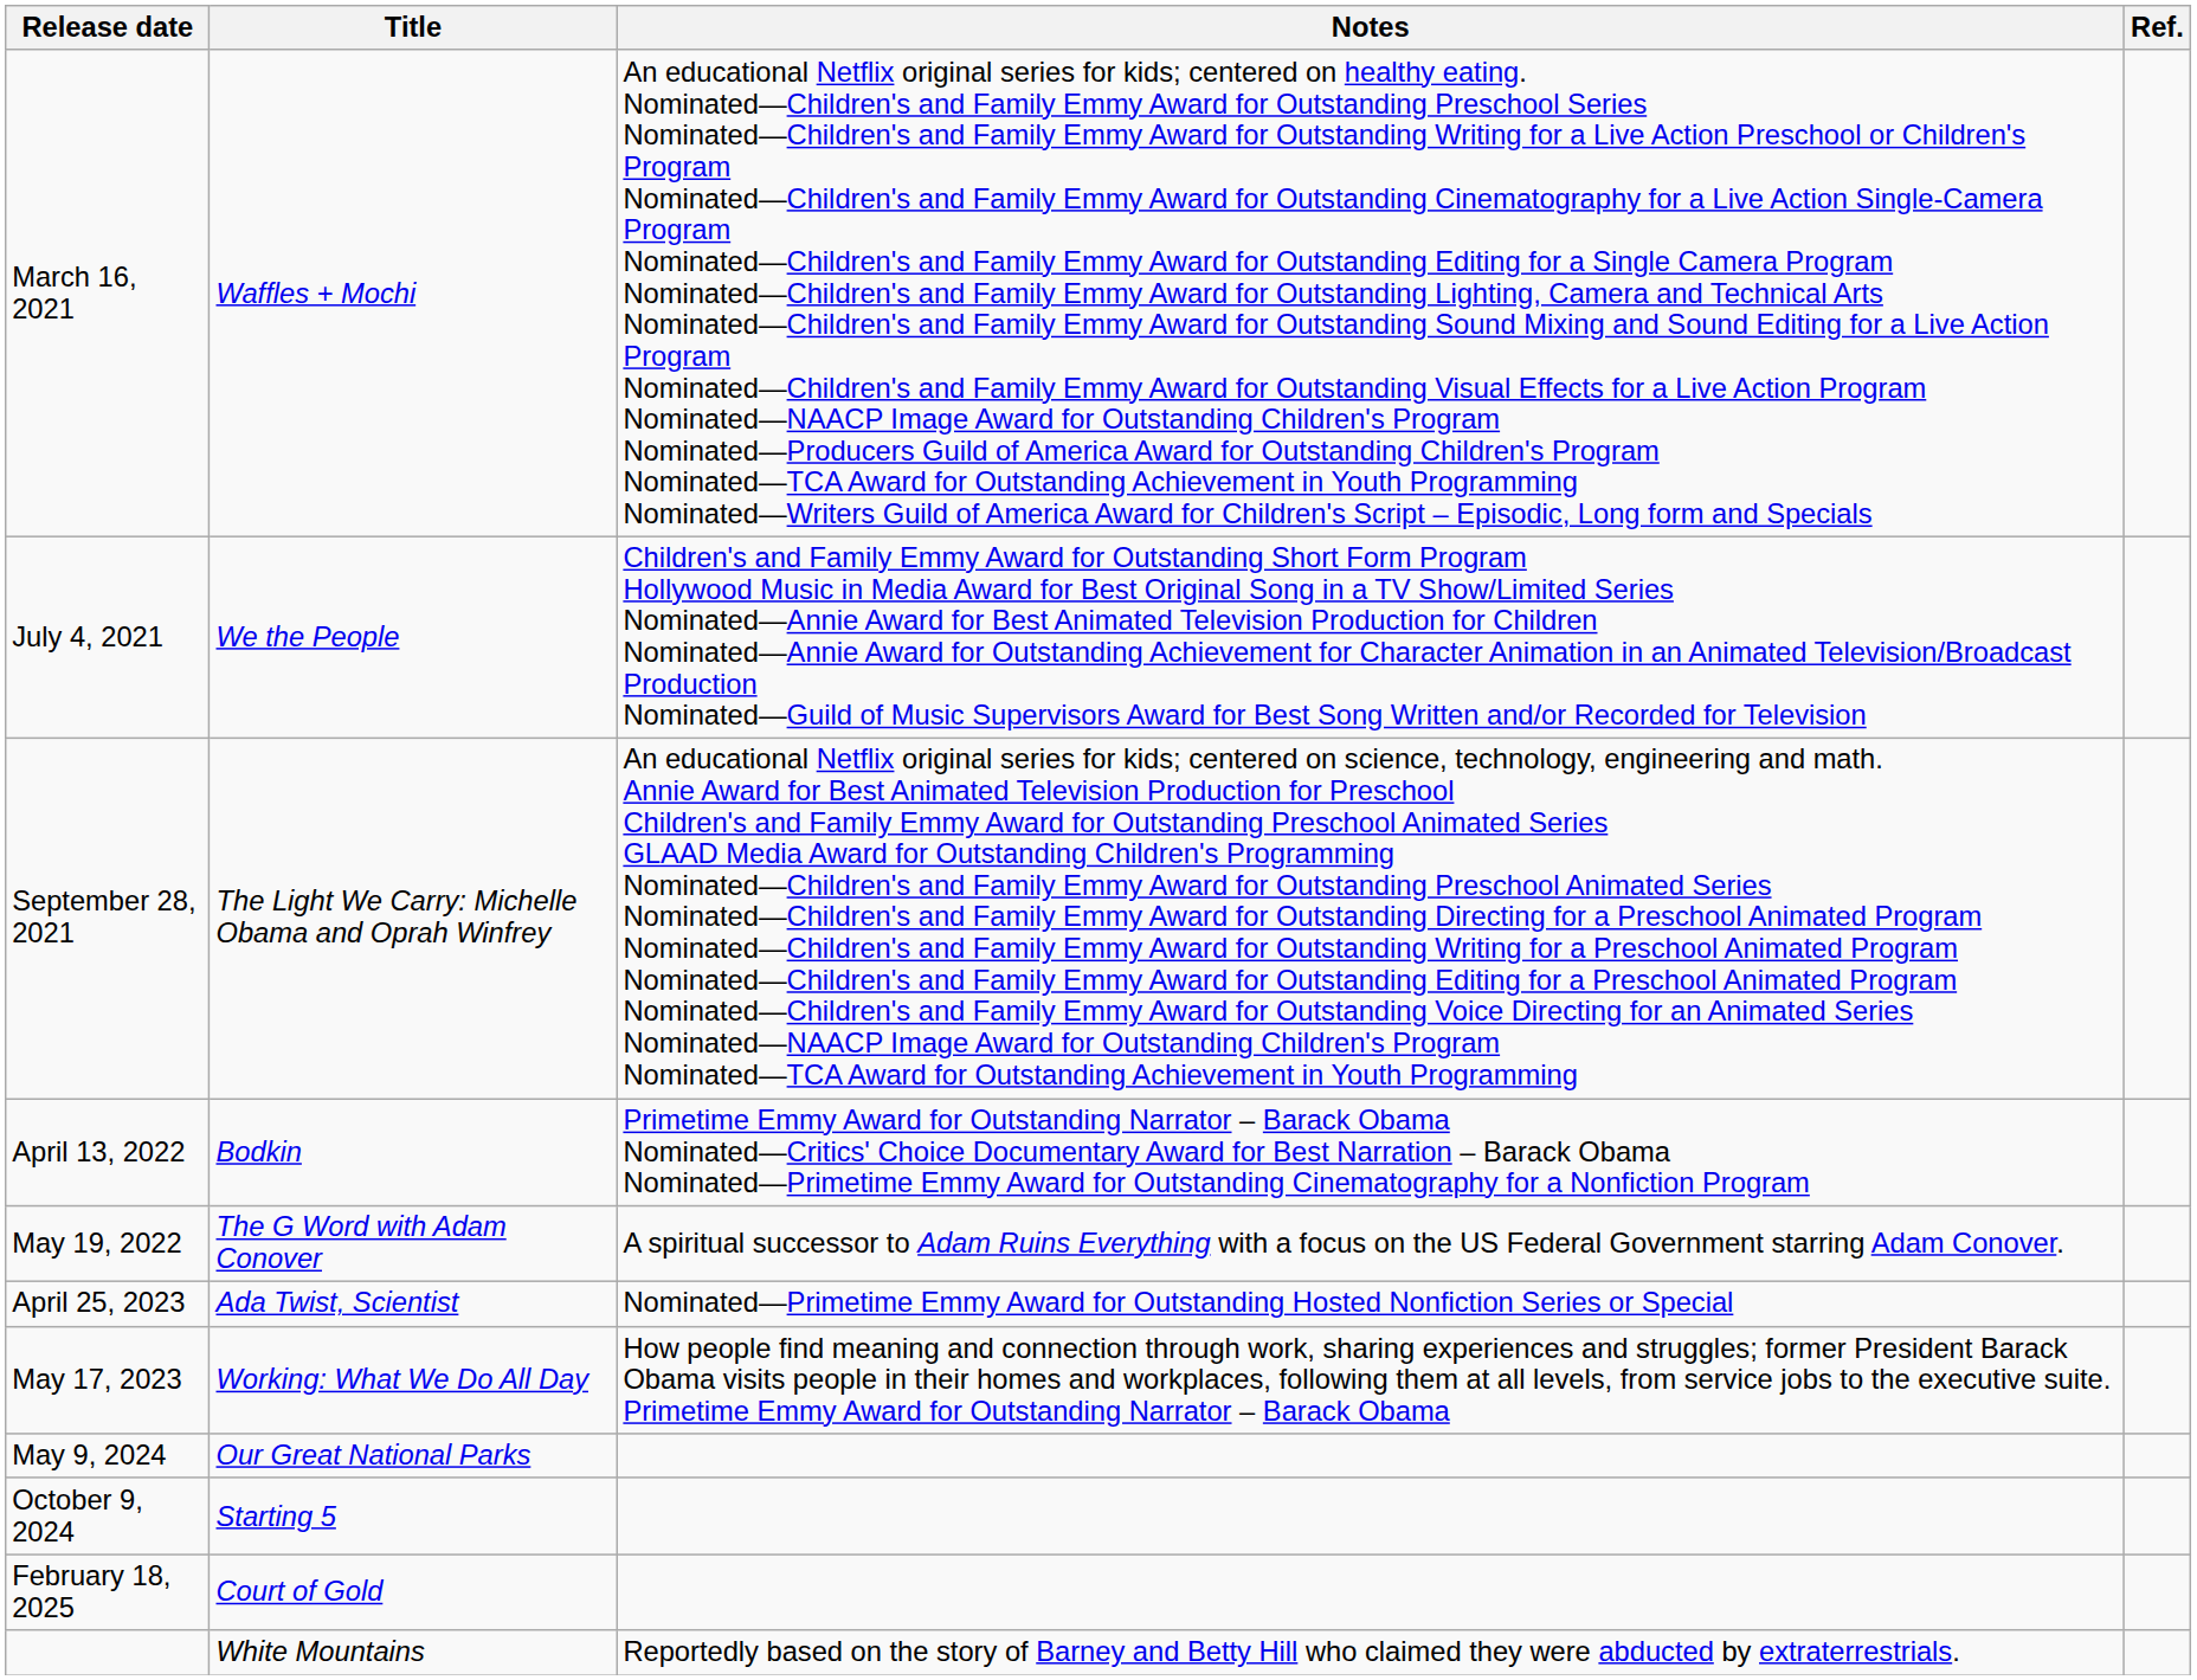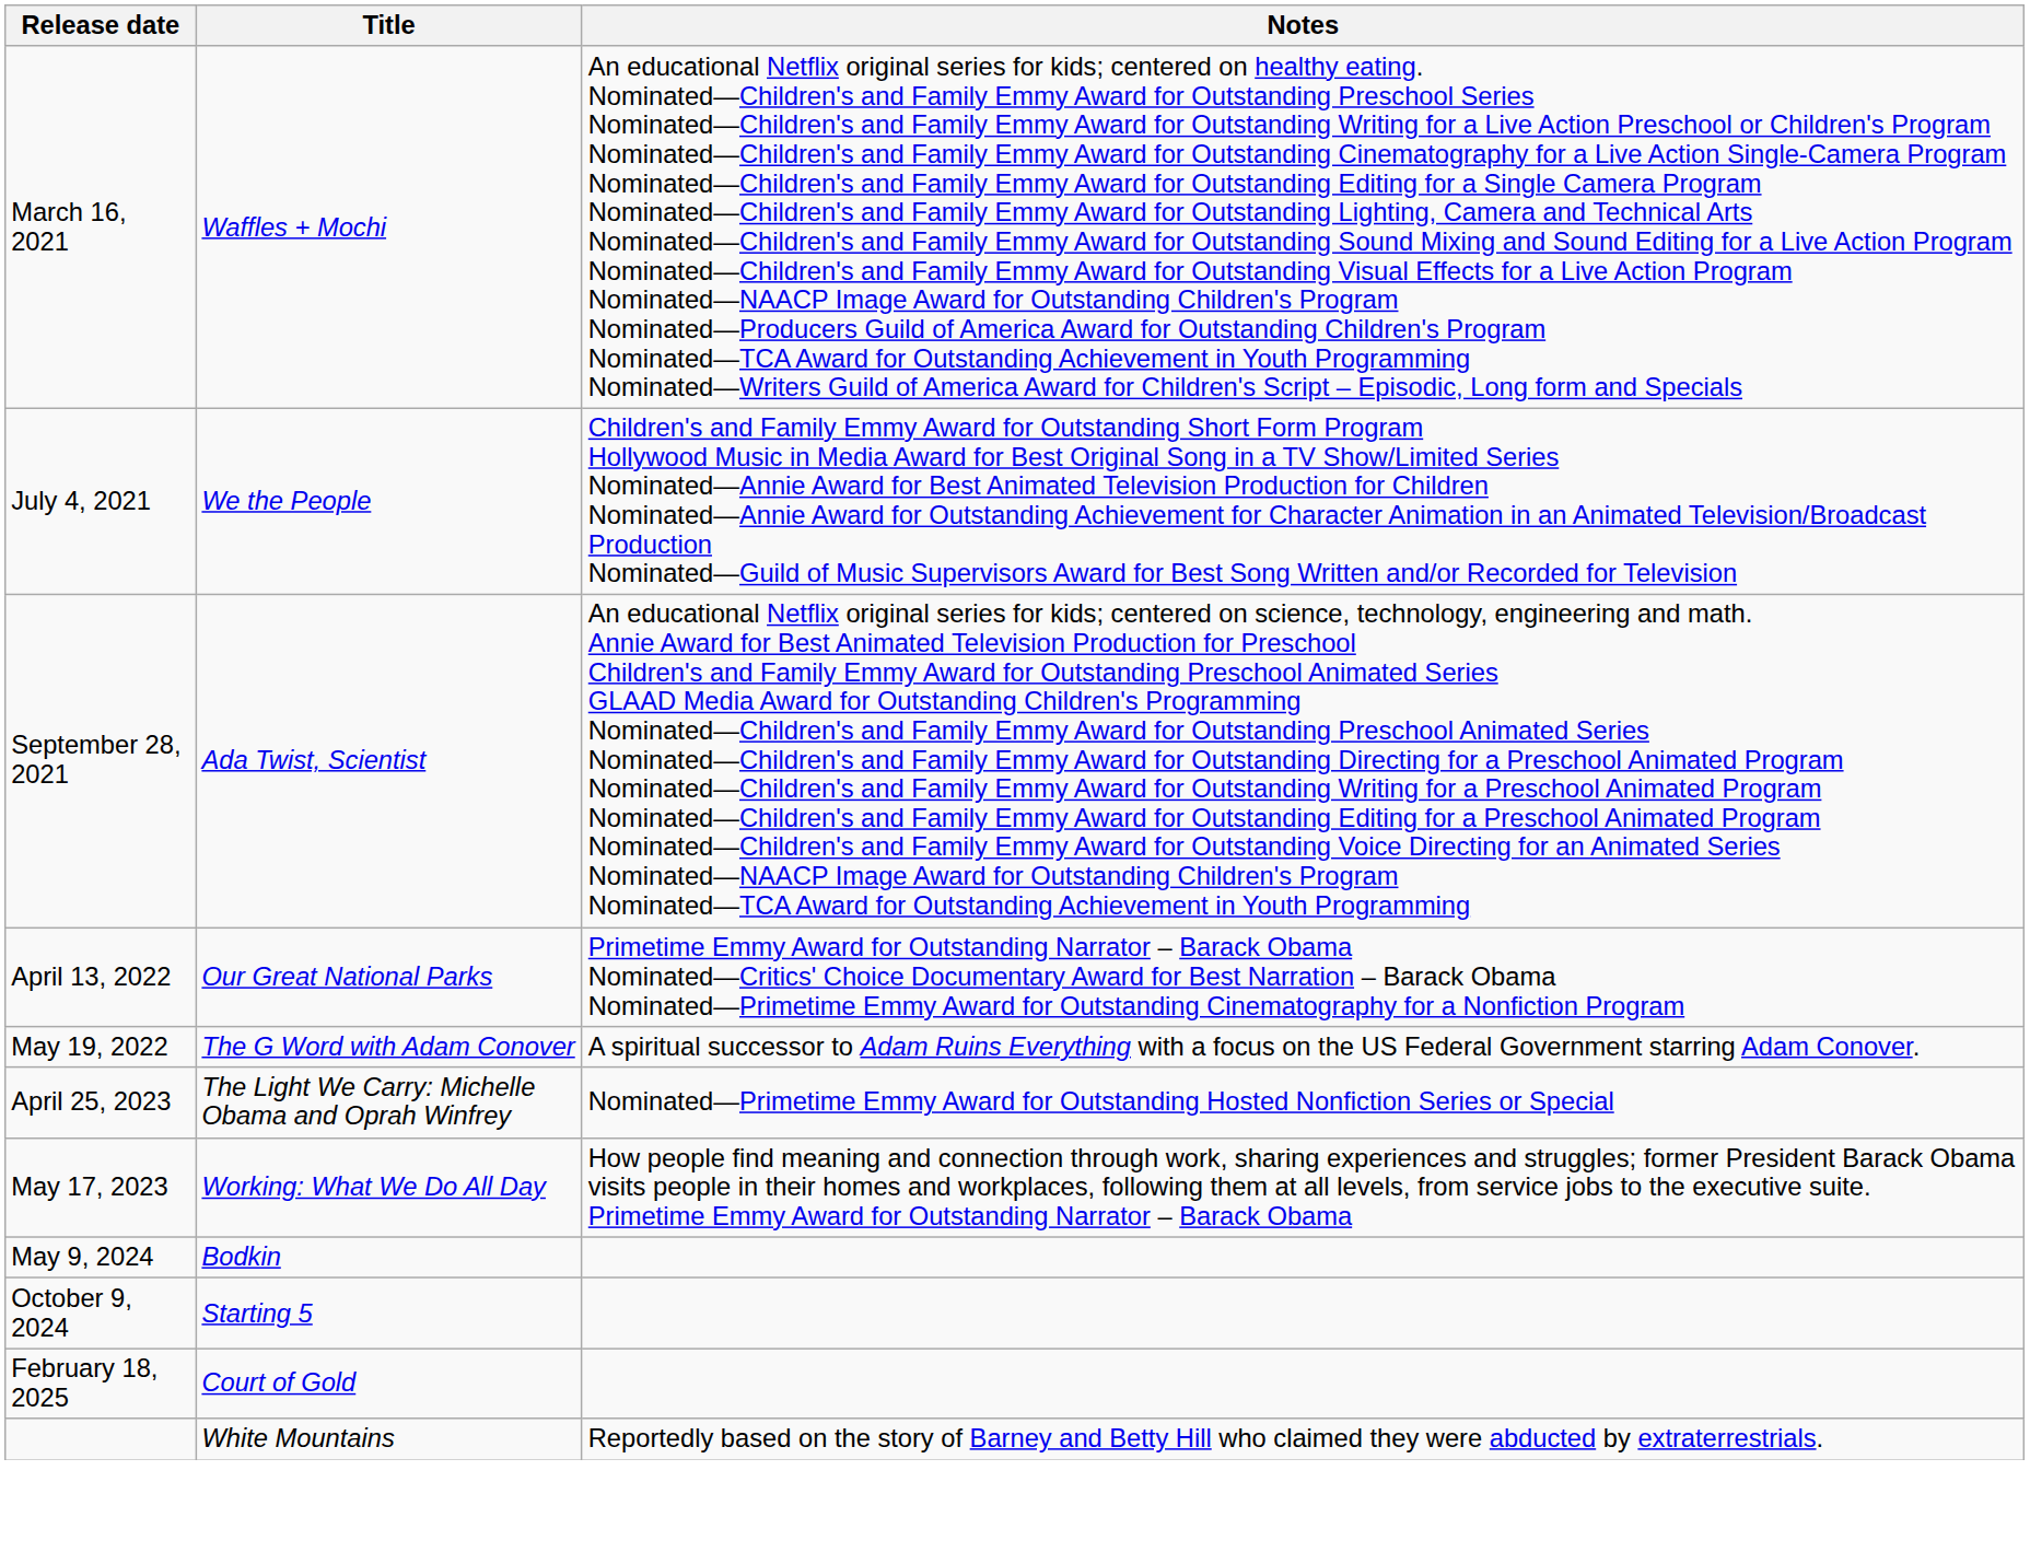- column: Ref.
September 28, 2021 | Title: The Light We Carry: Michelle Obama and Oprah Winfrey -> Ada Twist, Scientist
April 13, 2022 | Title: Bodkin -> Our Great National Parks
April 25, 2023 | Title: Ada Twist, Scientist -> The Light We Carry: Michelle Obama and Oprah Winfrey
May 9, 2024 | Title: Our Great National Parks -> Bodkin
